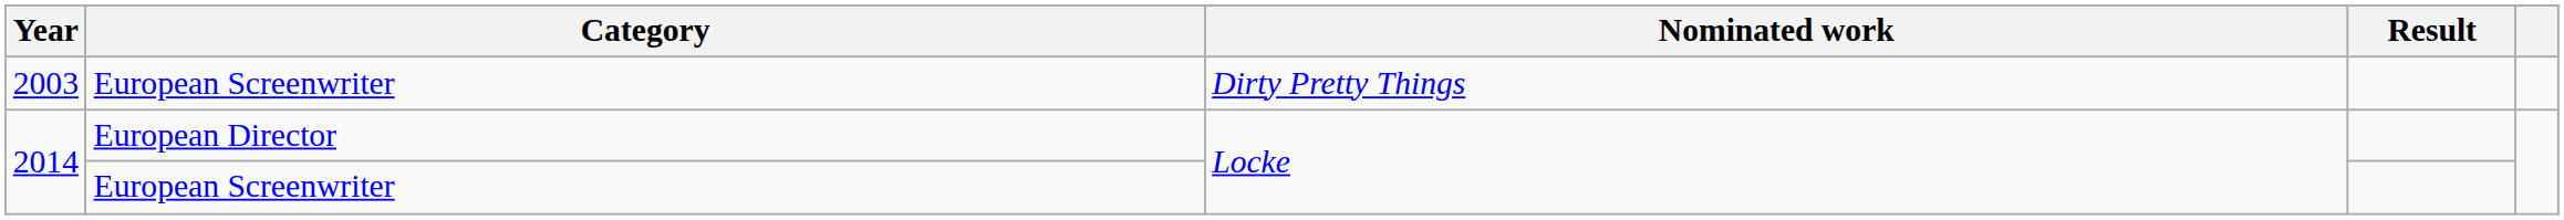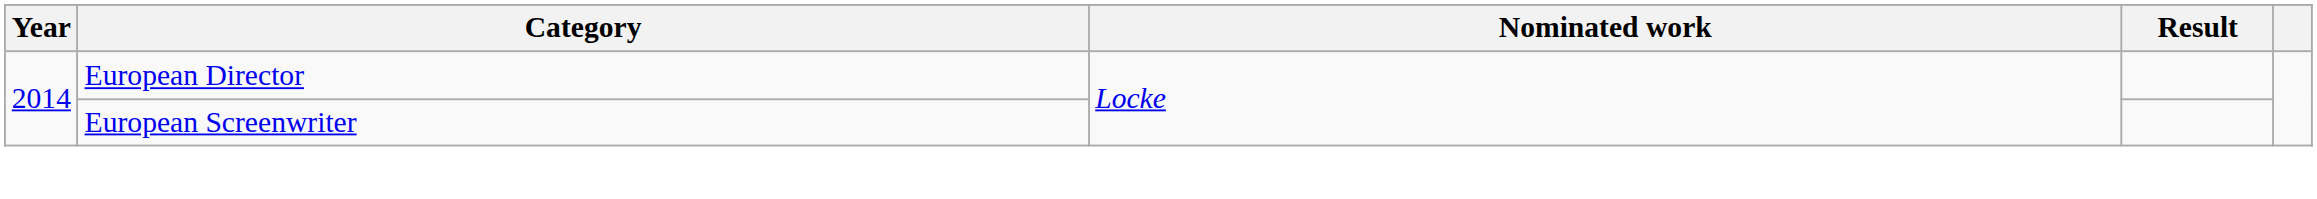- row: 2003 | European Screenwriter | Dirty Pretty Things
